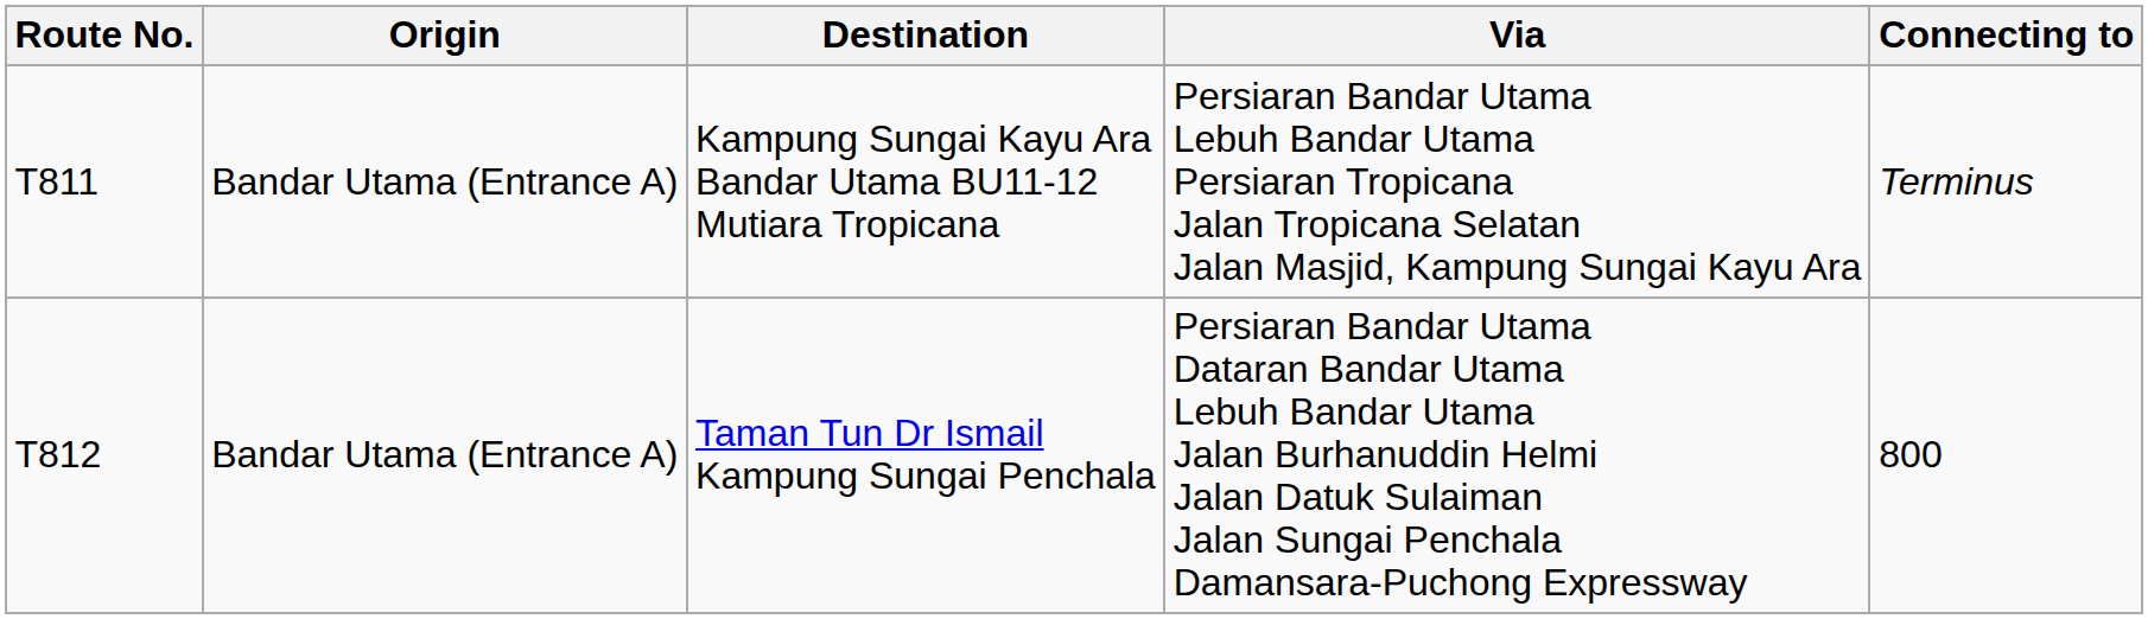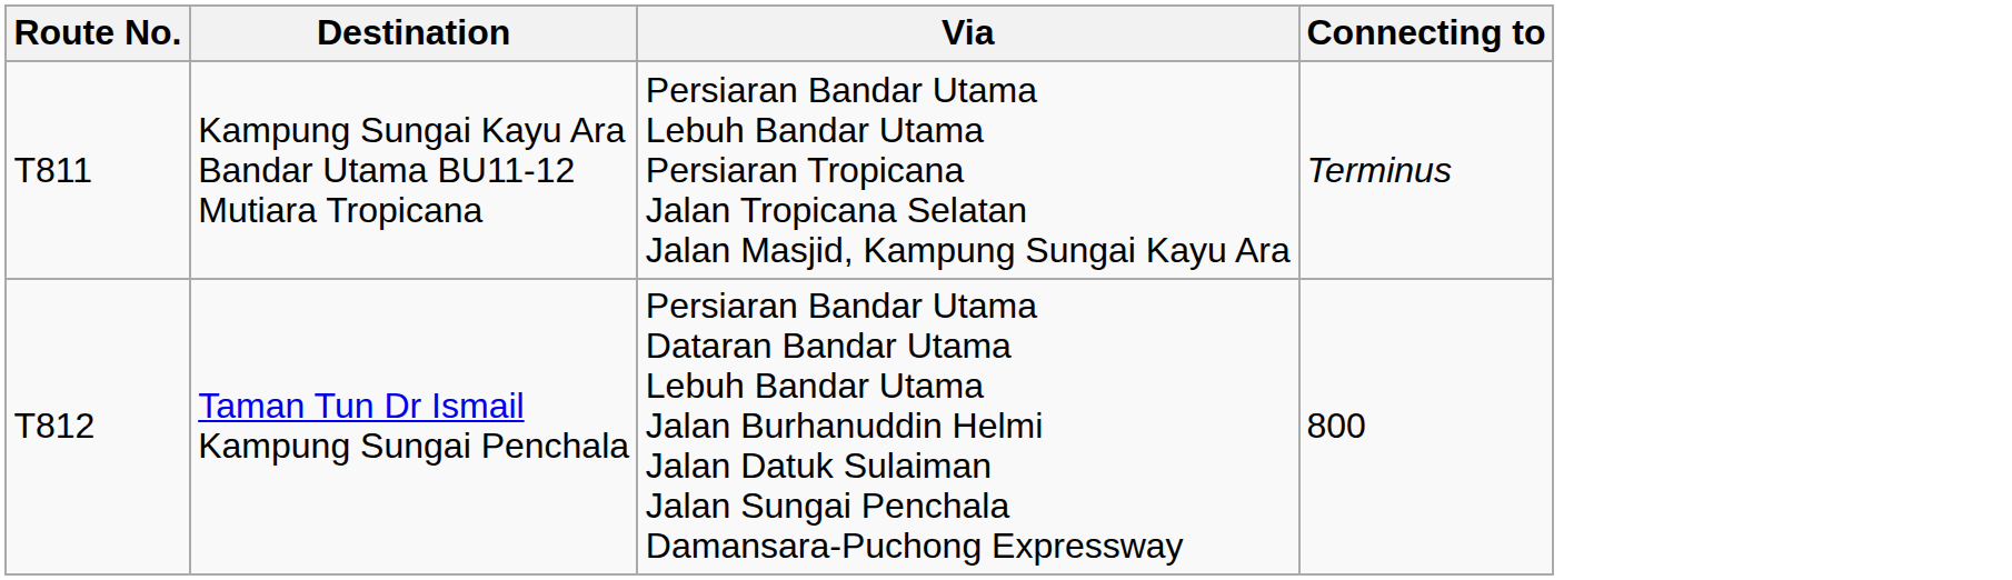- column: Origin | Bandar Utama (Entrance A) | Bandar Utama (Entrance A)
